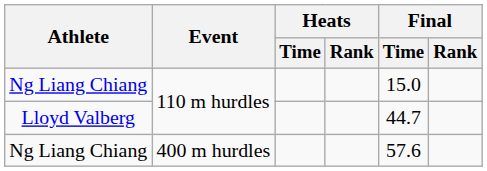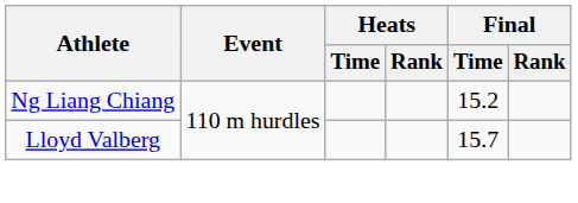Ng Liang Chiang / 110 m hurdles | Final / Time: 15.0 -> 15.2
Lloyd Valberg | Final / Time: 44.7 -> 15.7
- row: Ng Liang Chiang | 400 m hurdles | 57.6
